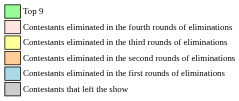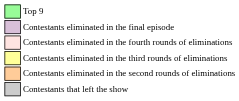+ row: Contestants eliminated in the final episode
- row: Contestants eliminated in the first rounds of eliminations
